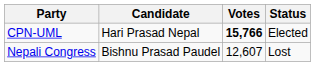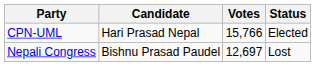CPN-UML | Votes: bold -> normal
Nepali Congress | Votes: 12,607 -> 12,697
